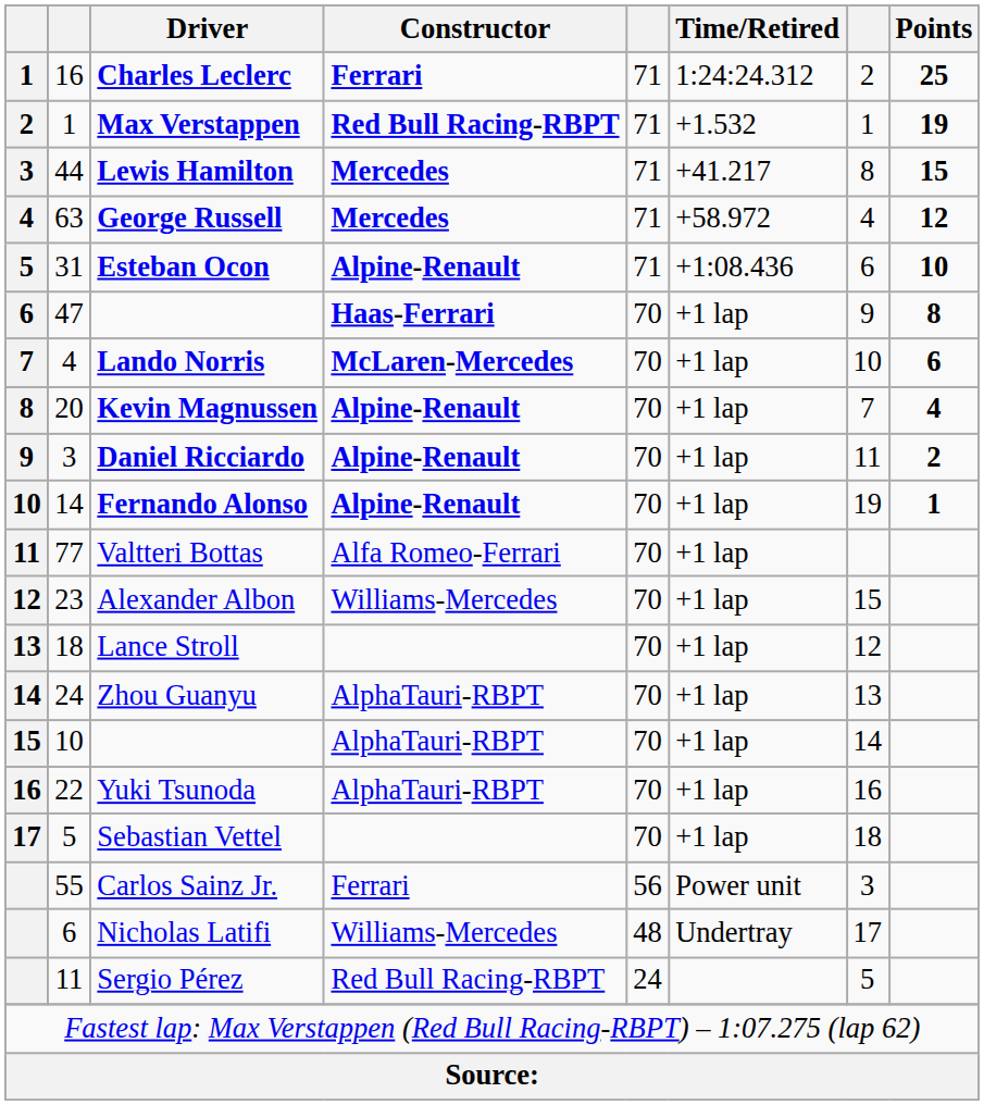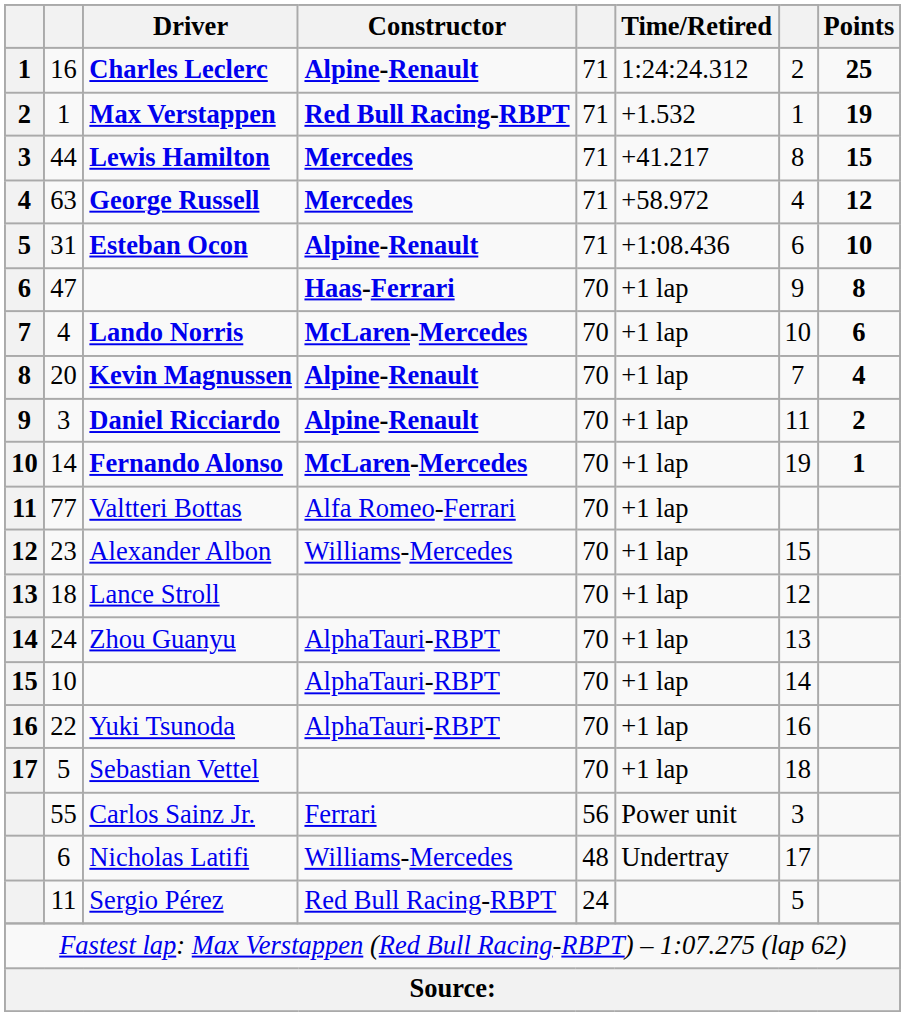Charles Leclerc | Constructor: Ferrari -> Alpine-Renault
Fernando Alonso | Constructor: Alpine-Renault -> McLaren-Mercedes
